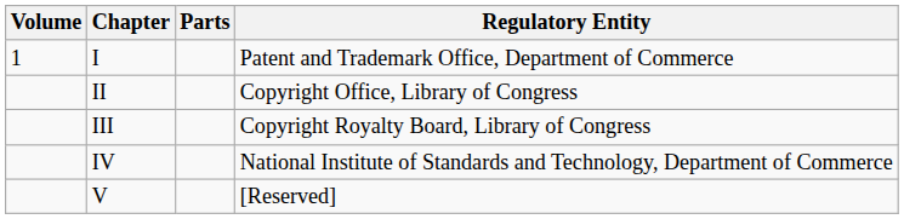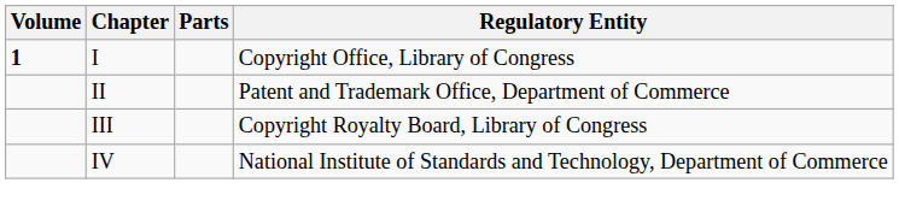I | Volume: normal -> bold
I | Regulatory Entity: Patent and Trademark Office, Department of Commerce -> Copyright Office, Library of Congress
II | Regulatory Entity: Copyright Office, Library of Congress -> Patent and Trademark Office, Department of Commerce
- row: V | [Reserved]
